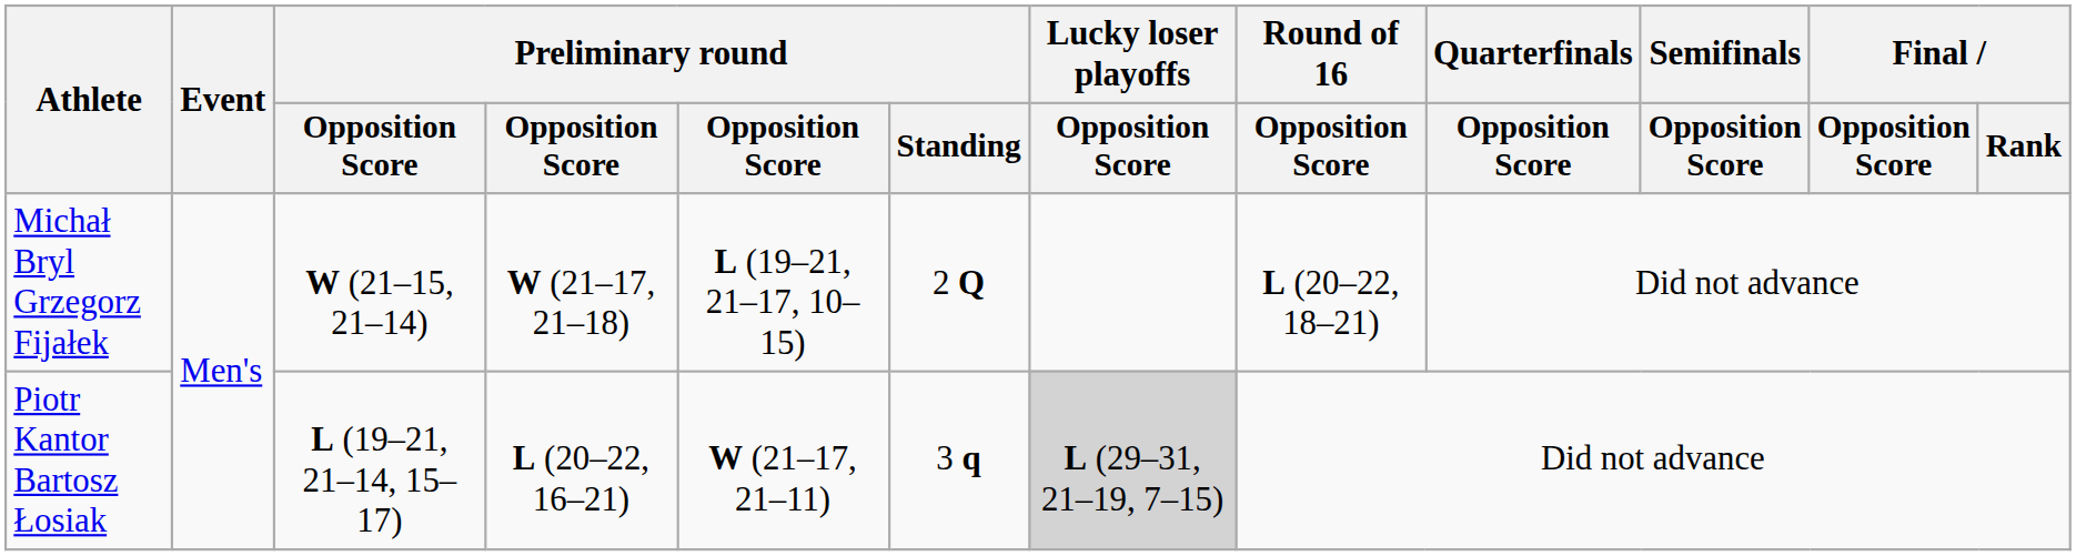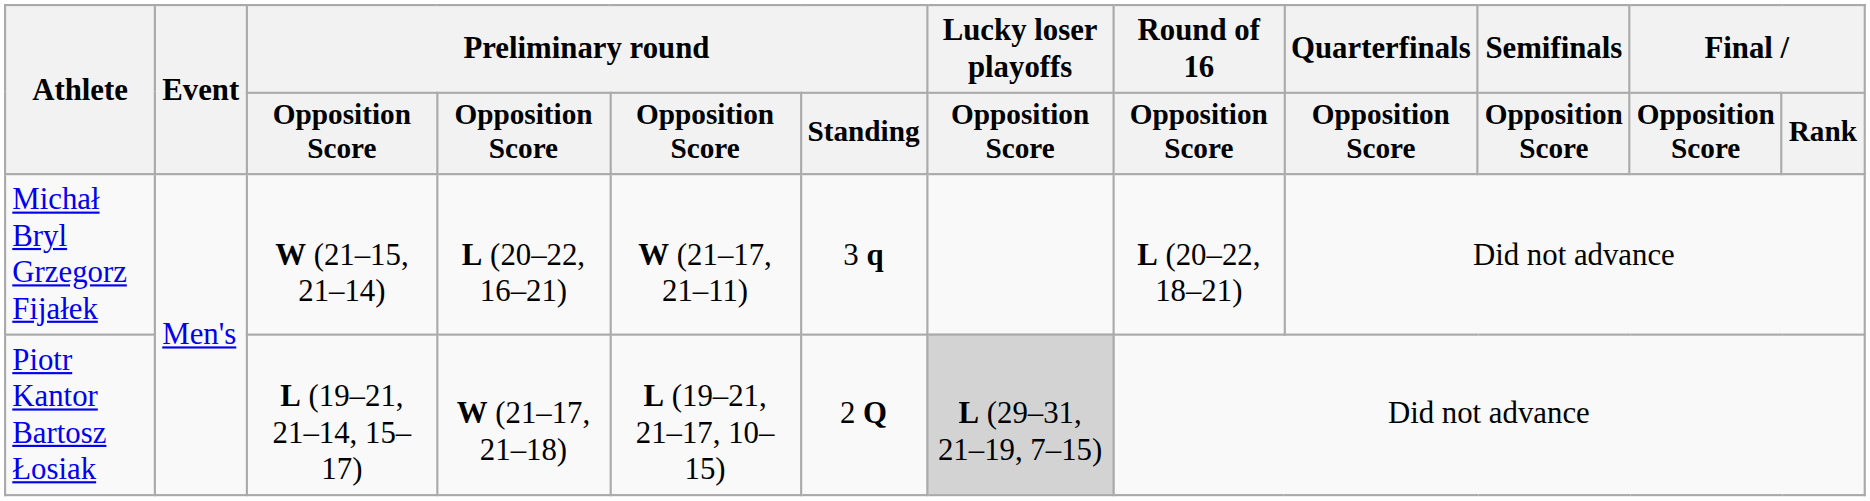Michał Bryl Grzegorz Fijałek | column 4: W (21–17, 21–18) -> L (20–22, 16–21)
Michał Bryl Grzegorz Fijałek | column 5: L (19–21, 21–17, 10–15) -> W (21–17, 21–11)
Michał Bryl Grzegorz Fijałek | Preliminary round / Standing: 2 Q -> 3 q
Piotr Kantor Bartosz Łosiak | column 4: L (20–22, 16–21) -> W (21–17, 21–18)
Piotr Kantor Bartosz Łosiak | column 5: W (21–17, 21–11) -> L (19–21, 21–17, 10–15)
Piotr Kantor Bartosz Łosiak | Preliminary round / Standing: 3 q -> 2 Q
